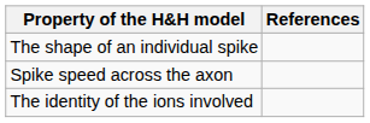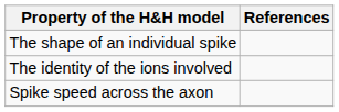rows swapped: The identity of the ions involved <-> Spike speed across the axon
